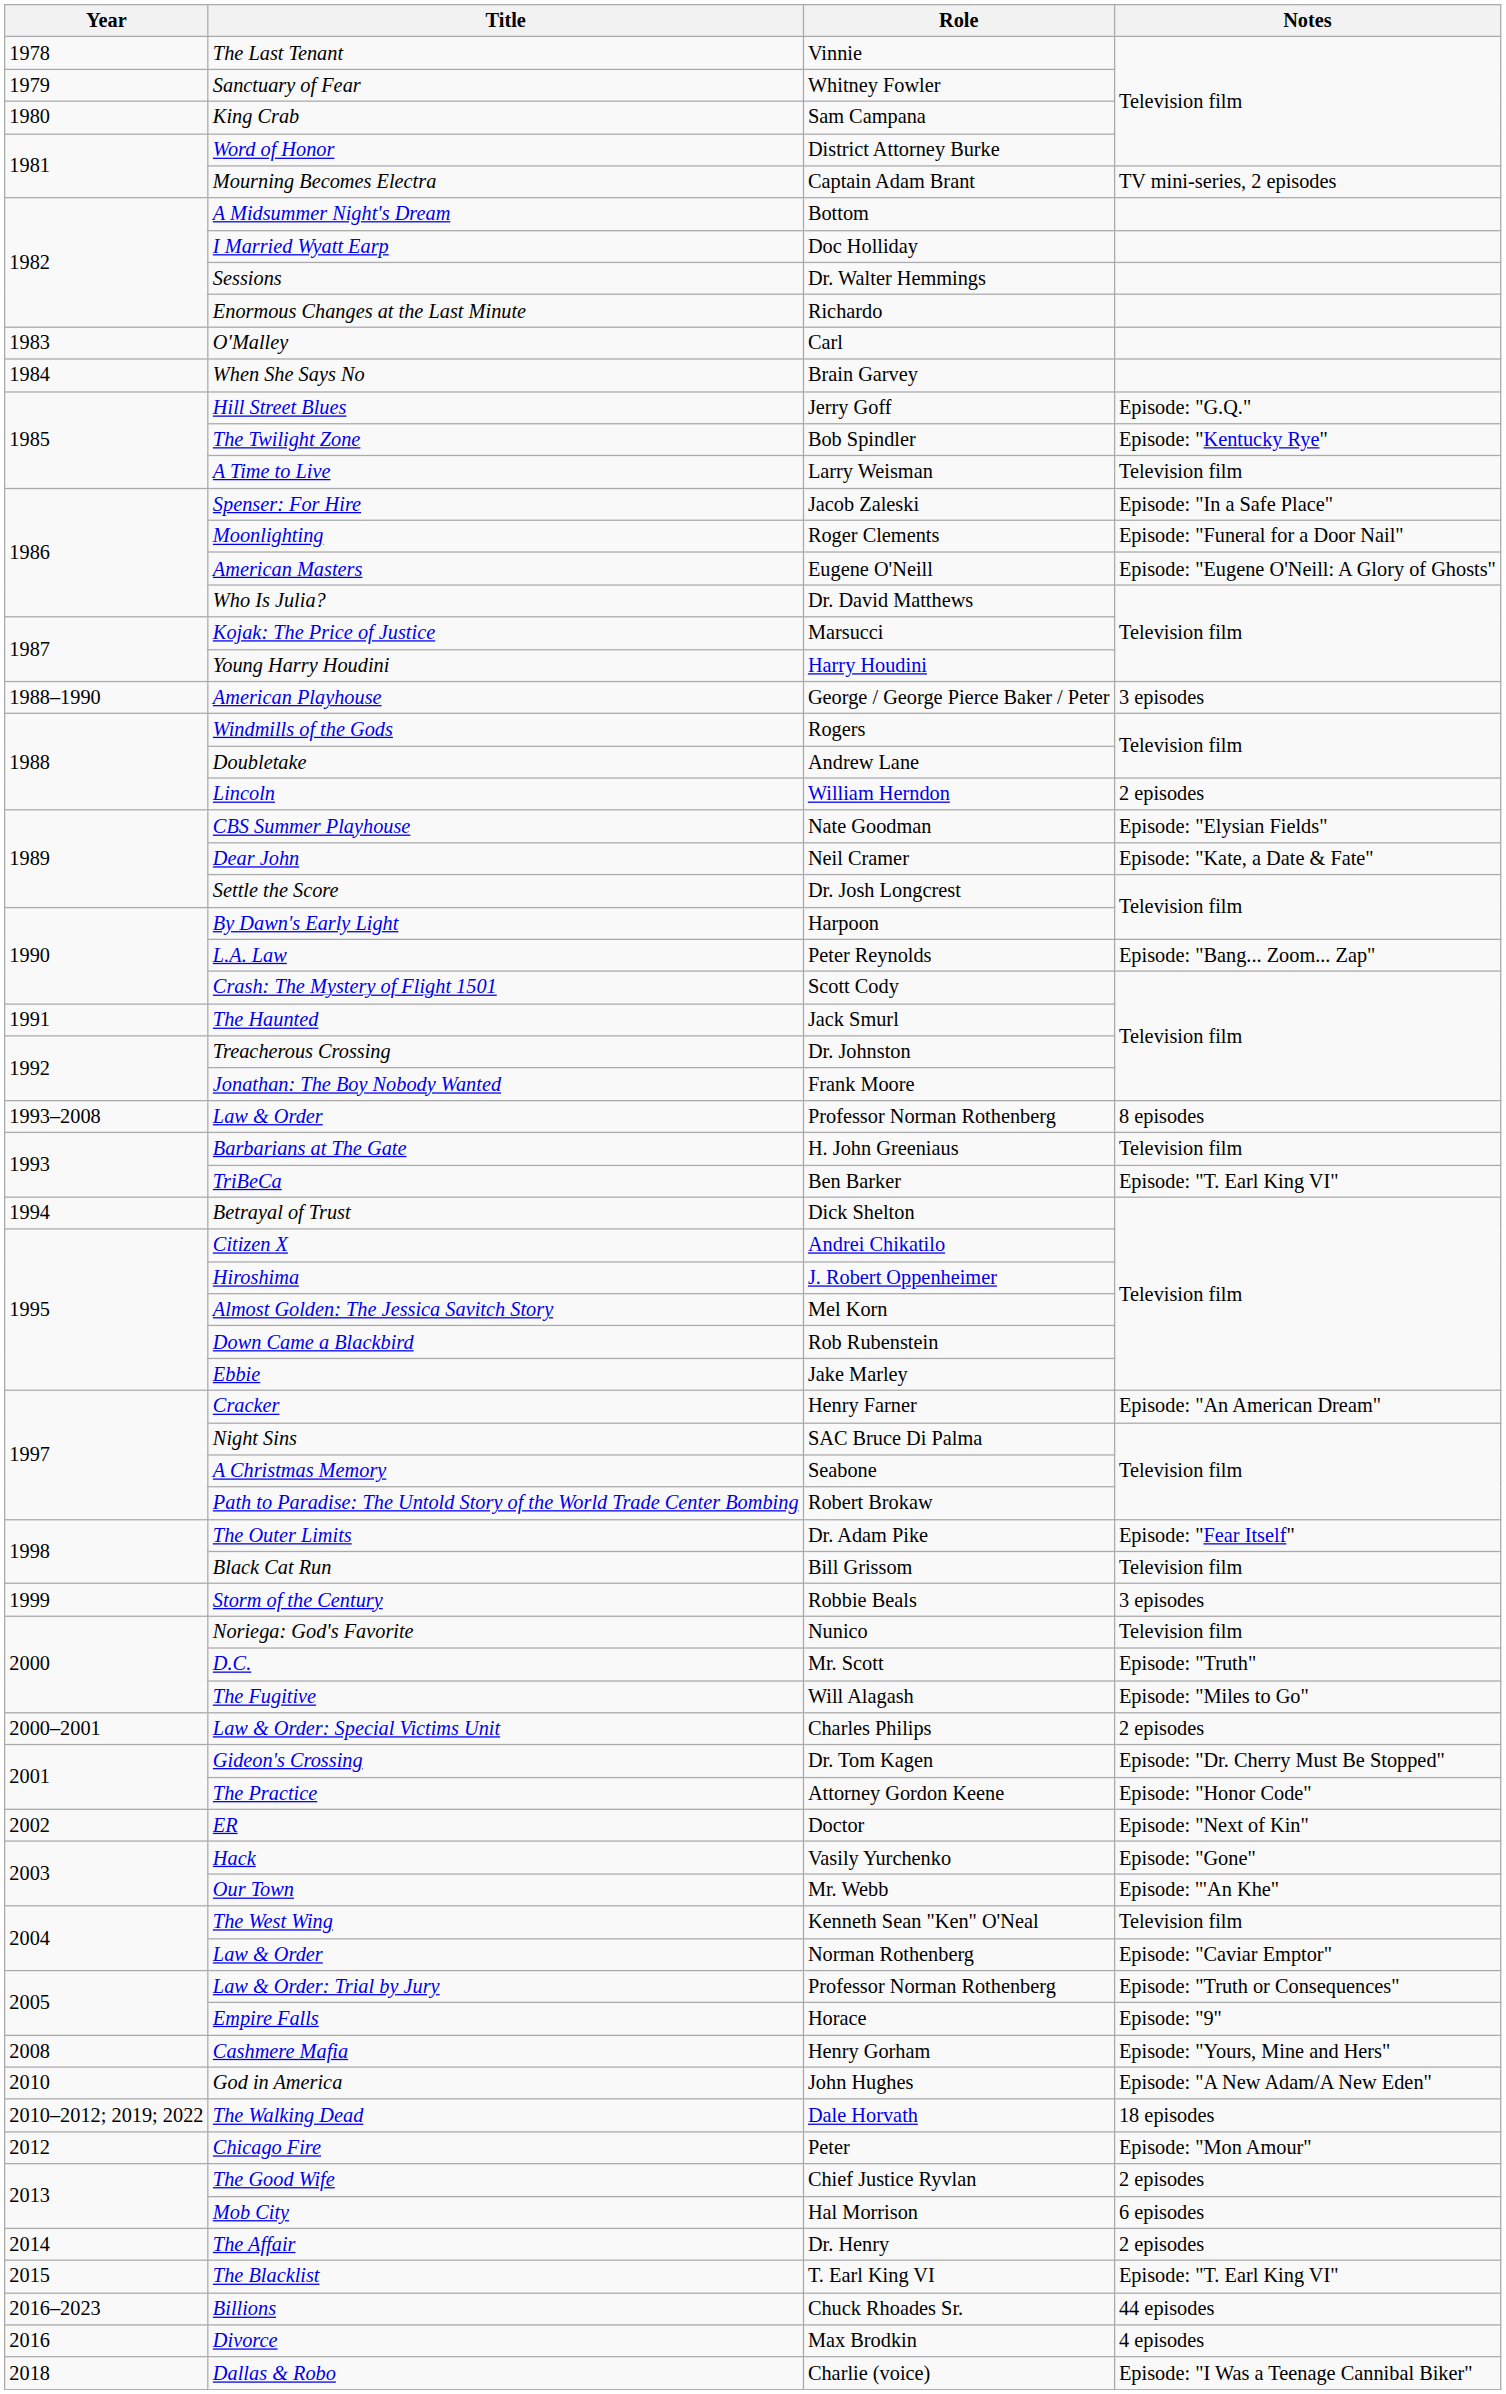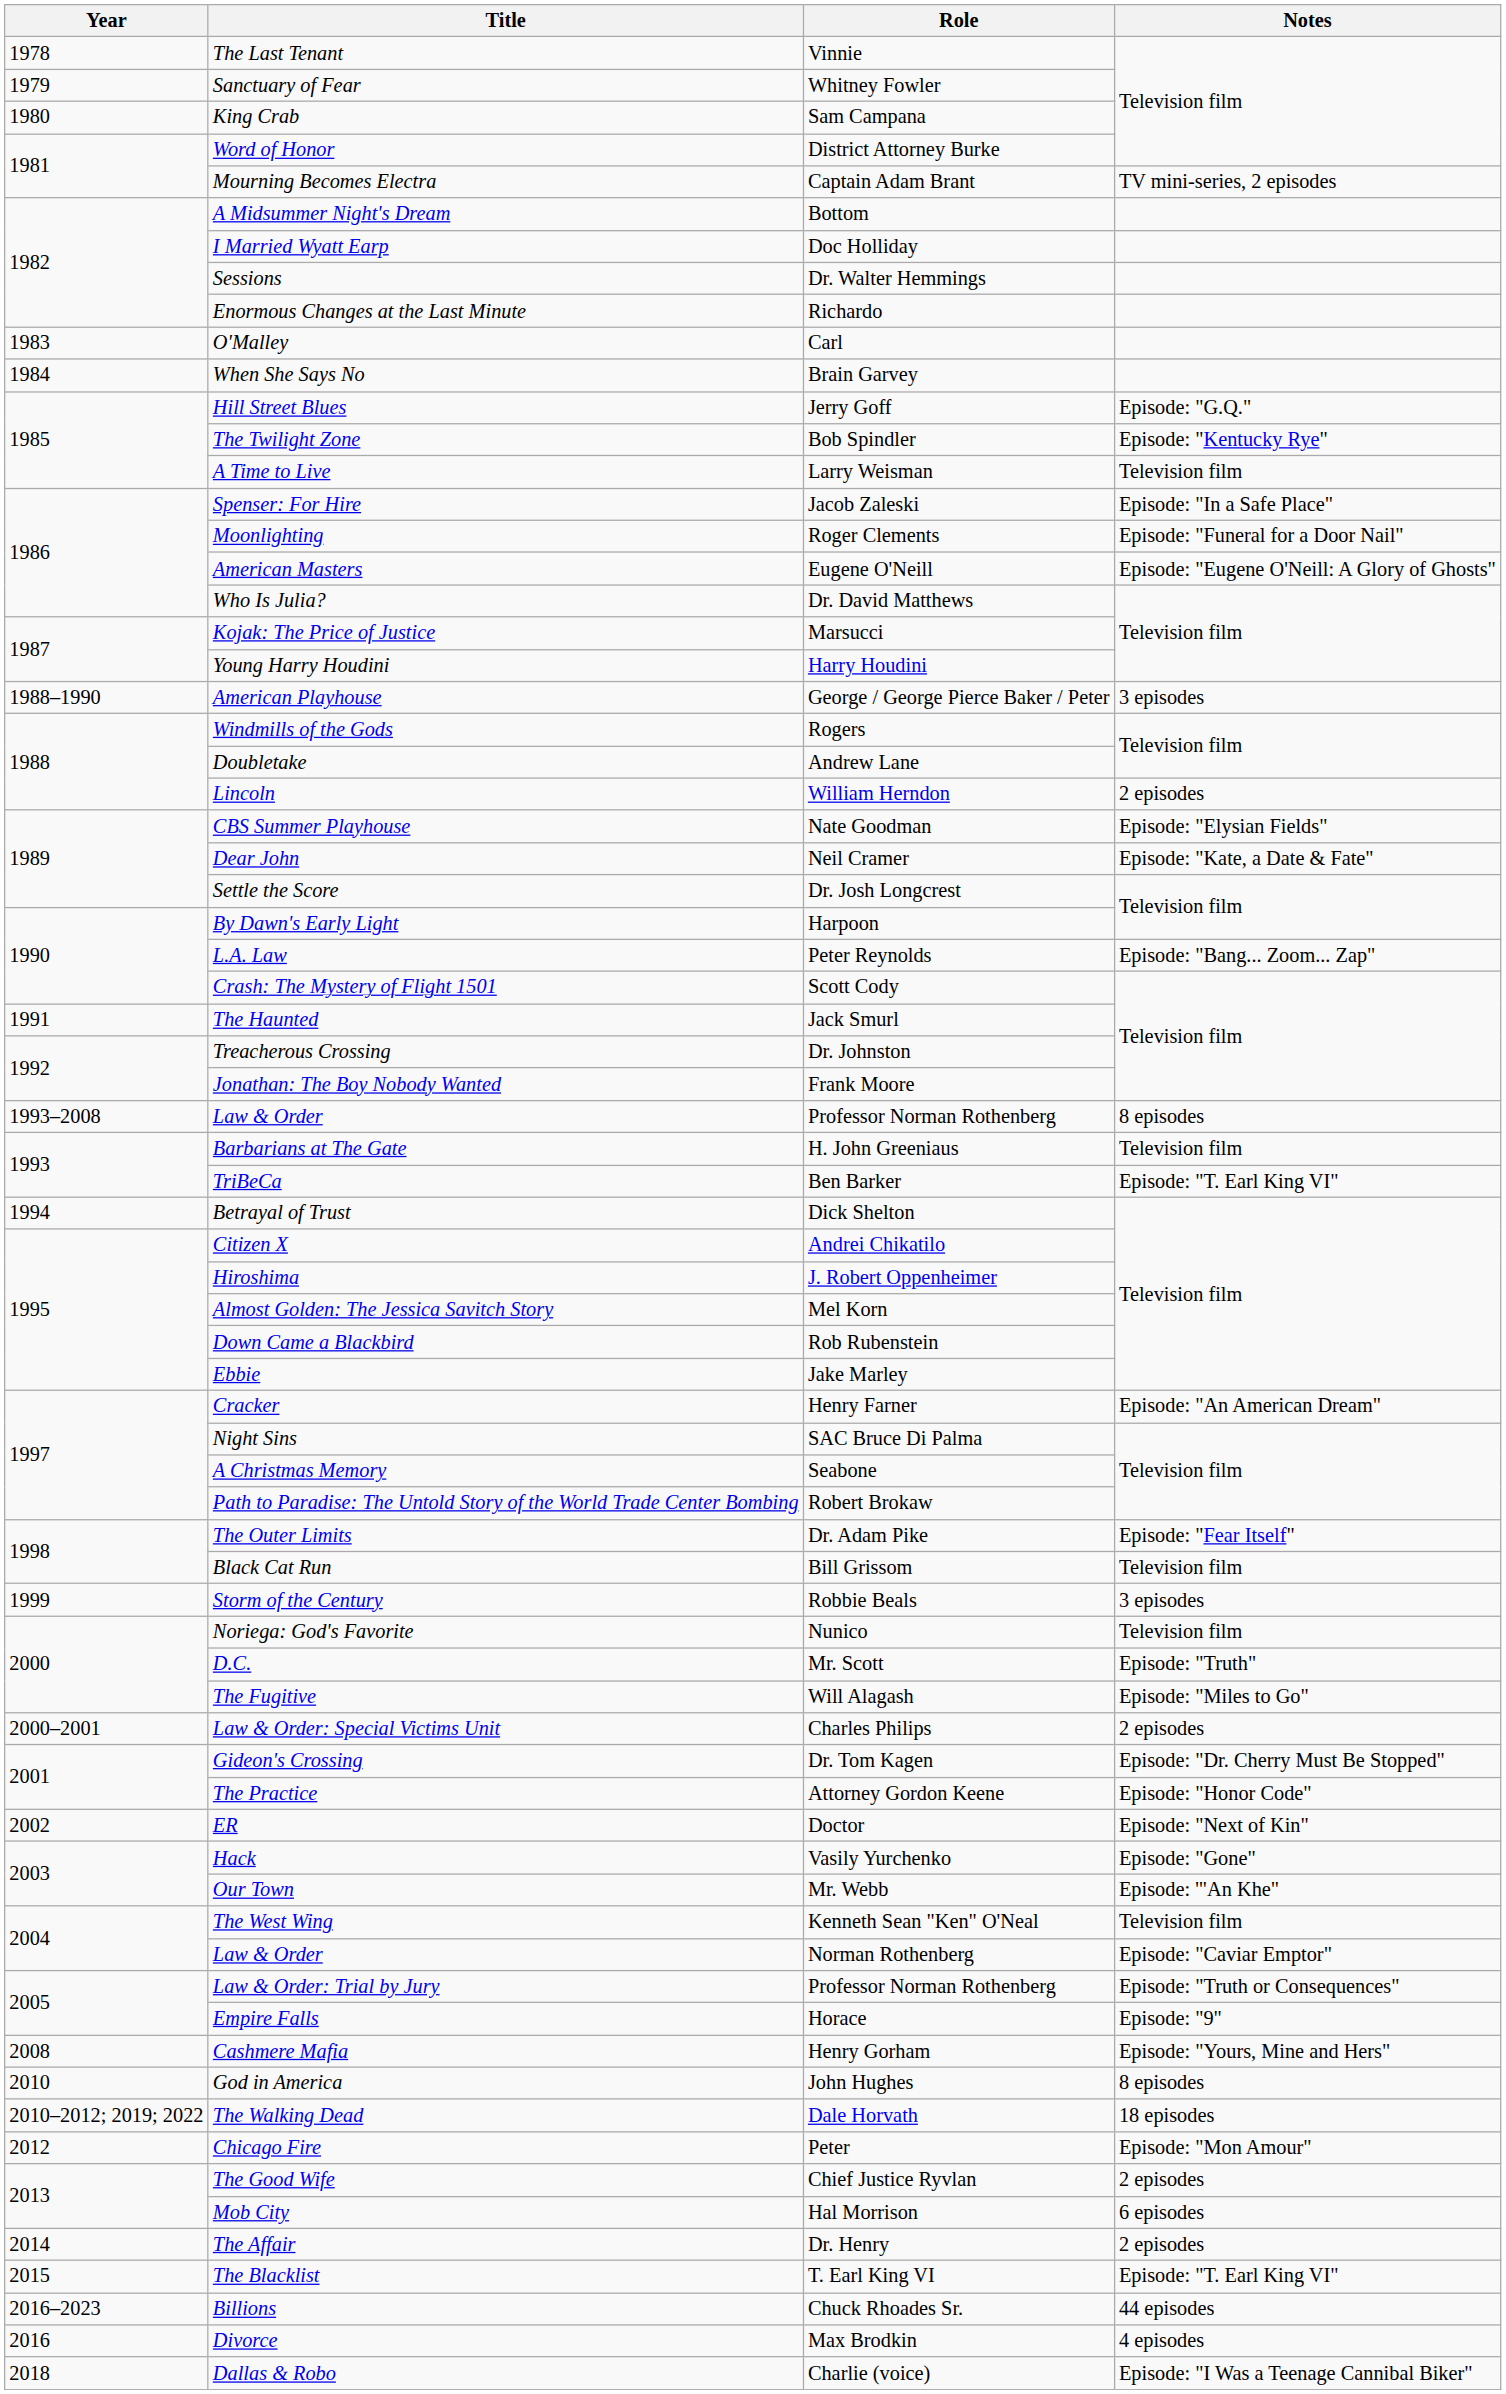God in America | Notes: Episode: "A New Adam/A New Eden" -> 8 episodes
